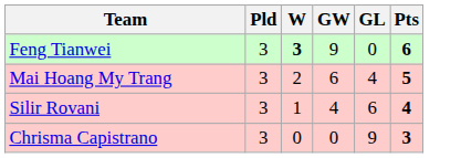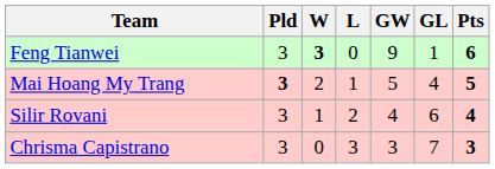+ column: L | 0 | 1 | 2 | 3
Feng Tianwei | GL: 0 -> 1
Mai Hoang My Trang | Pld: normal -> bold
Mai Hoang My Trang | GW: 6 -> 5
Chrisma Capistrano | GW: 0 -> 3
Chrisma Capistrano | GL: 9 -> 7
